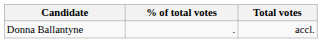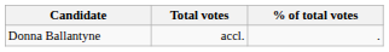columns swapped: Total votes <-> % of total votes
